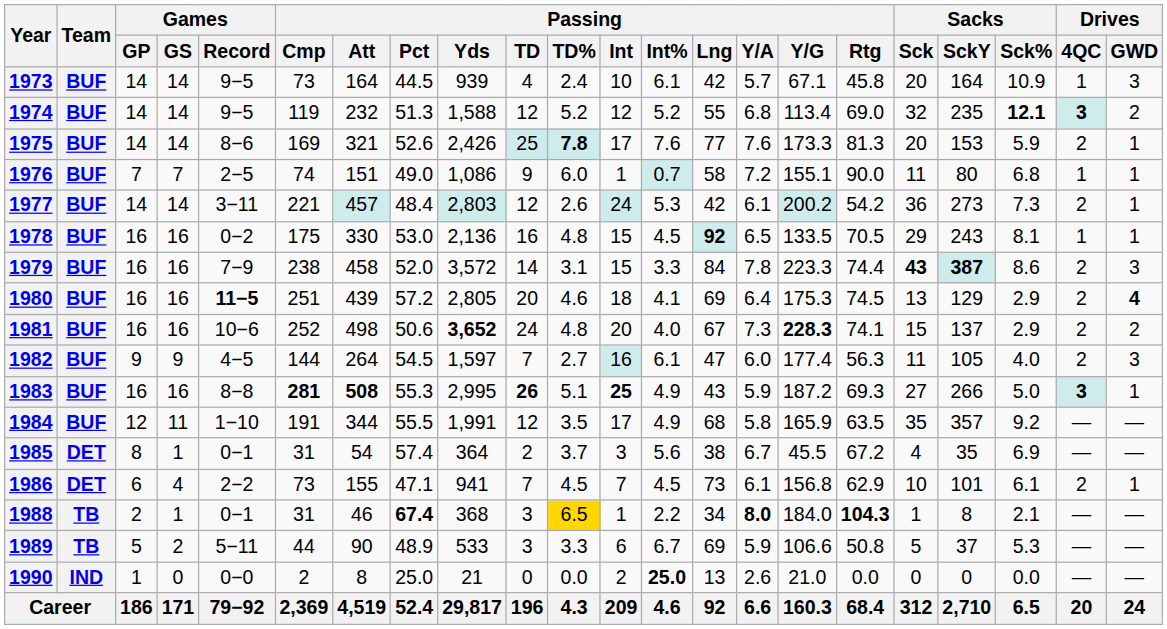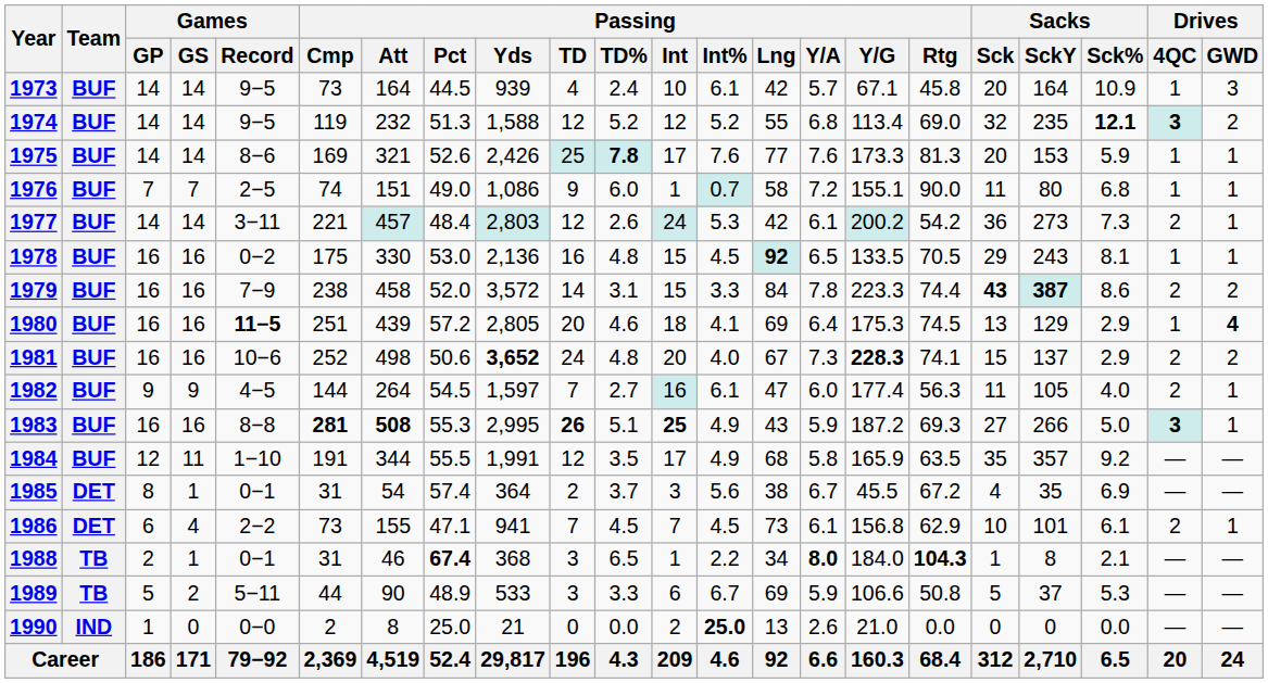1975 | Drives / 4QC: 2 -> 1
1979 | Drives / GWD: 3 -> 2
1980 | Drives / 4QC: 2 -> 1
1982 | Drives / GWD: 3 -> 1
1988 | Passing / TD%: gold background -> no background
